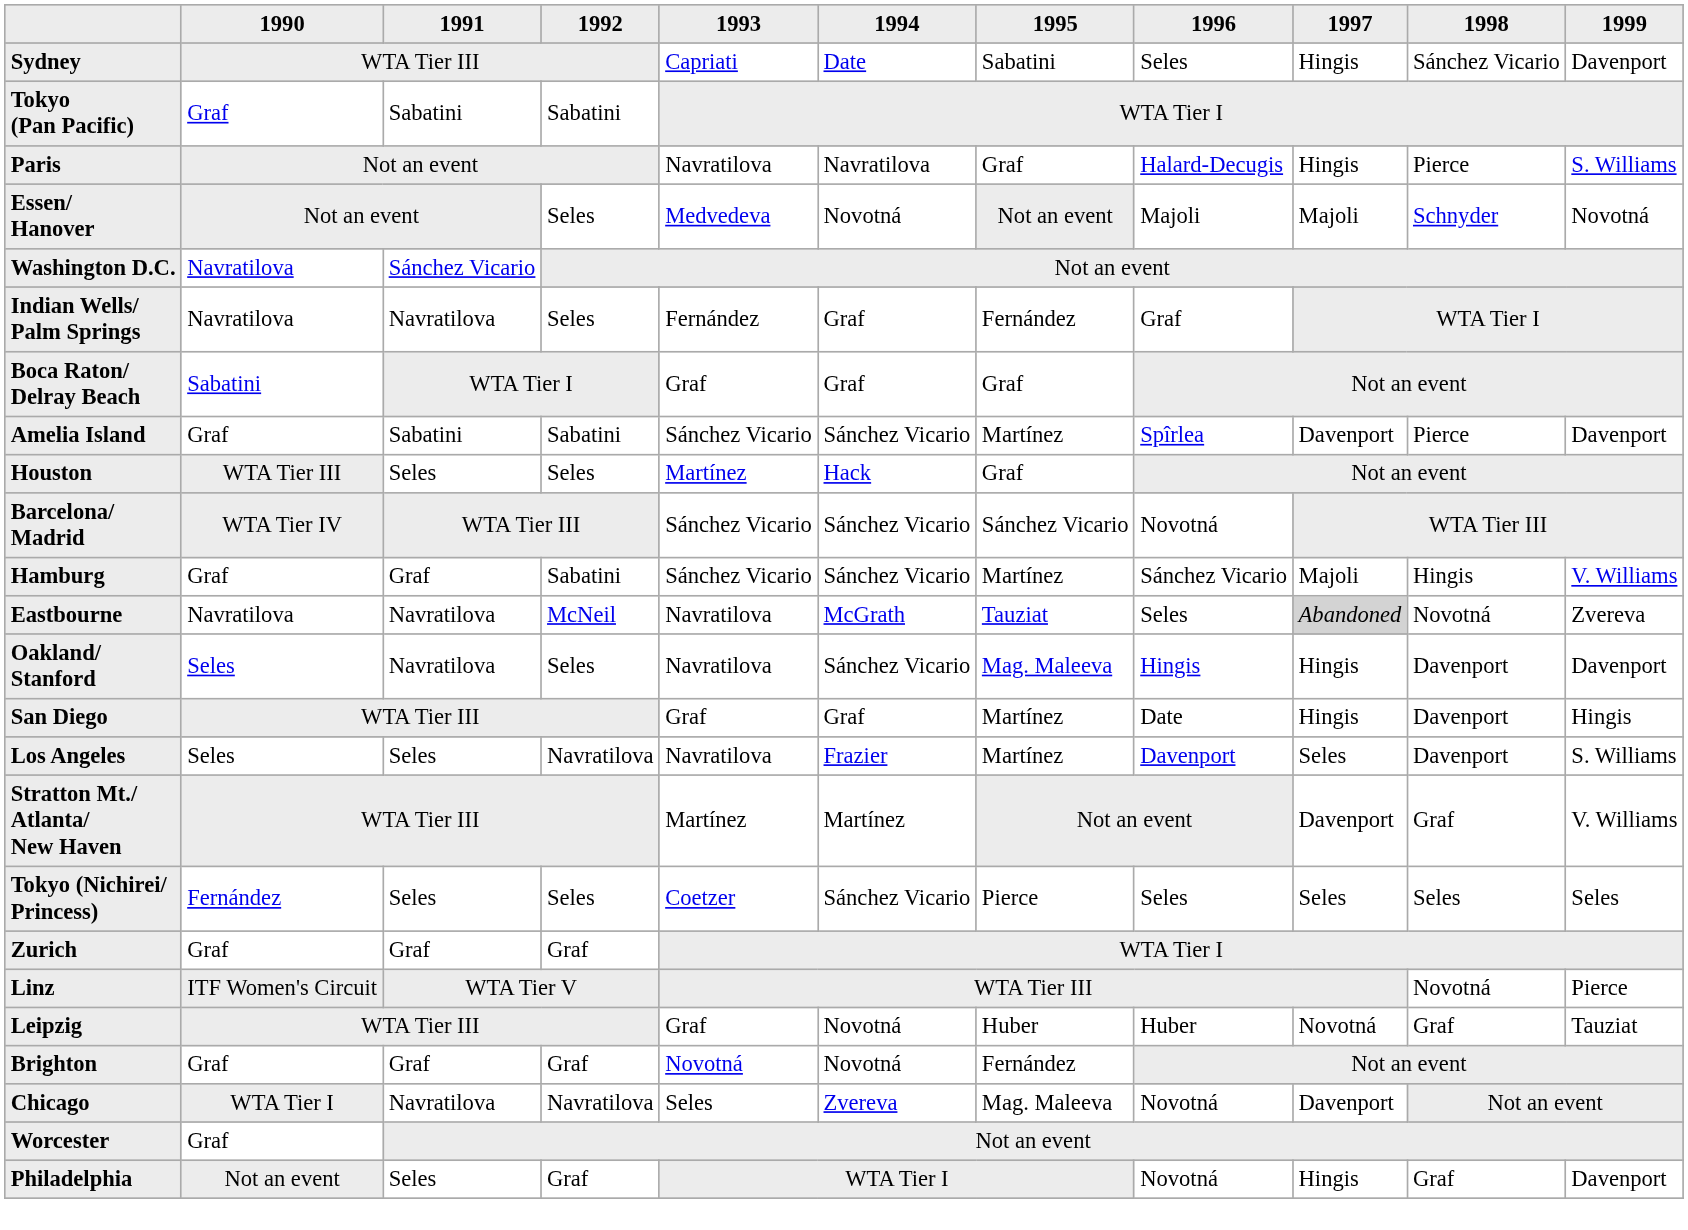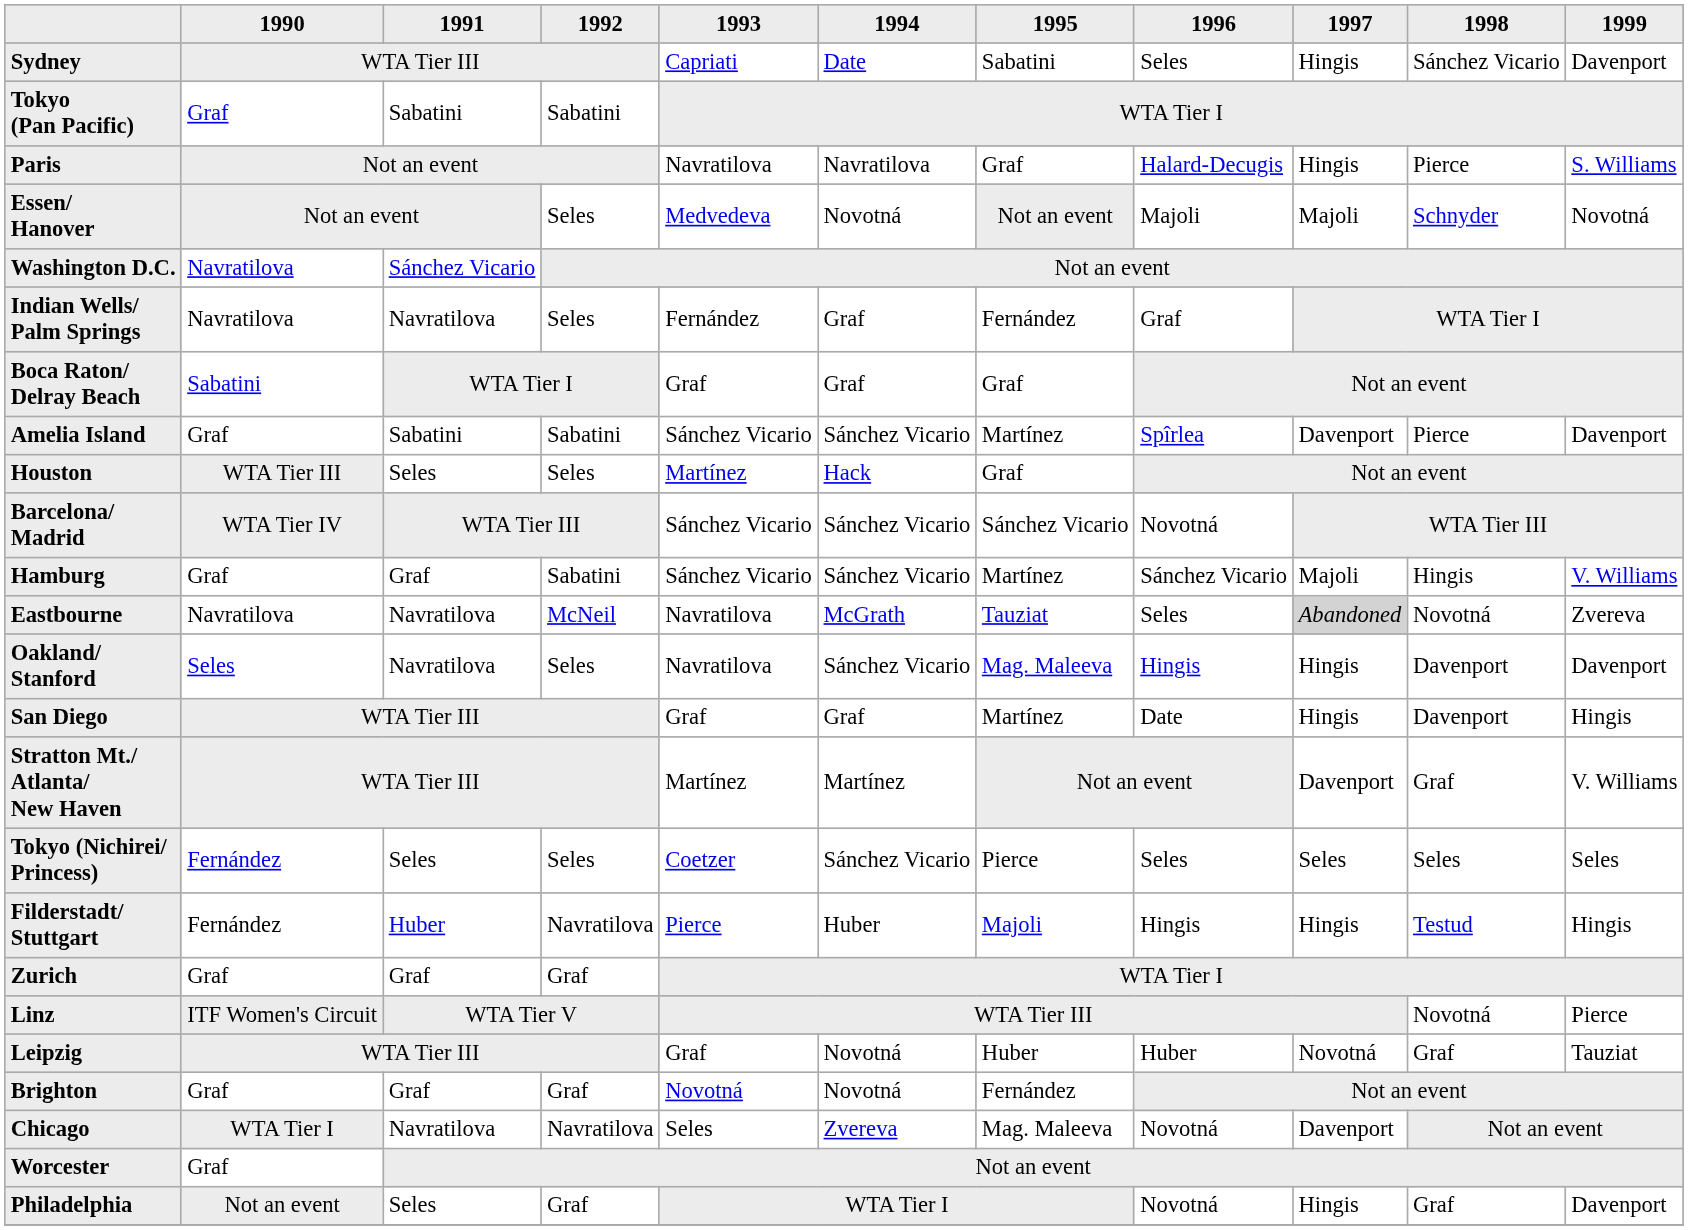- row: Los Angeles | Seles | Seles | Navratilova | Navratilova | Frazier | Martínez | Davenport | Seles | Davenport | S. Williams
+ row: Filderstadt/ Stuttgart | Fernández | Huber | Navratilova | Pierce | Huber | Majoli | Hingis | Hingis | Testud | Hingis
